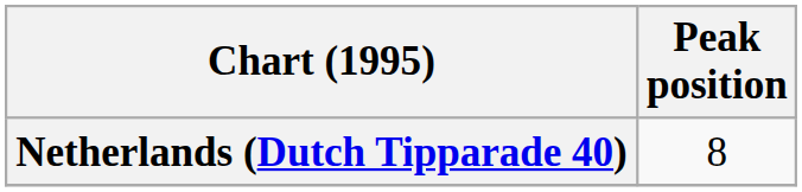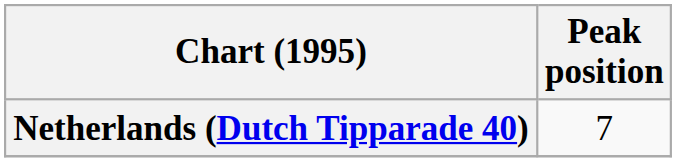Netherlands (Dutch Tipparade 40) | Peak position: 8 -> 7
